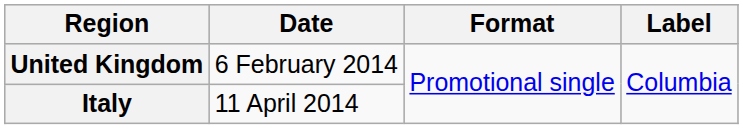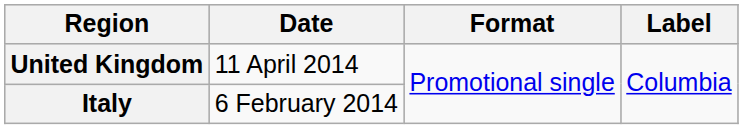United Kingdom | Date: 6 February 2014 -> 11 April 2014
Italy | Date: 11 April 2014 -> 6 February 2014
